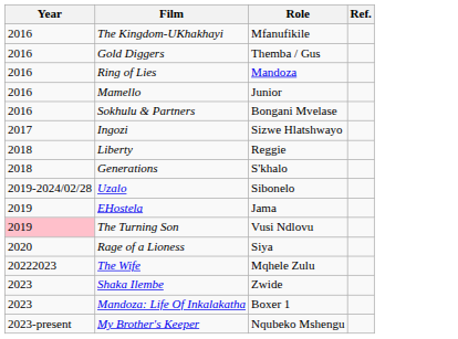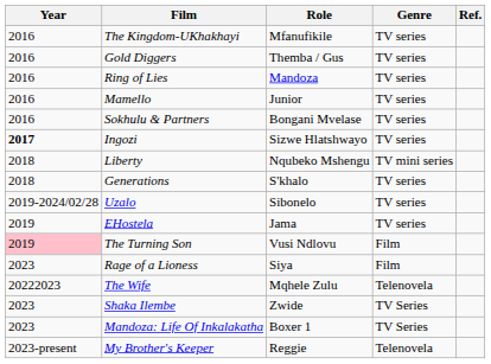+ column: Genre | TV series | TV series | TV series | TV series | TV series | TV series | TV mini series | TV series | TV series | TV series | Film | Film | Telenovela | TV Series | TV Series | Telenovela
Ingozi | Year: normal -> bold
Liberty | Role: Reggie -> Nqubeko Mshengu
Rage of a Lioness | Year: 2020 -> 2023
My Brother's Keeper | Role: Nqubeko Mshengu -> Reggie
